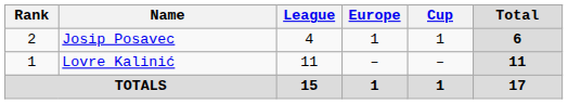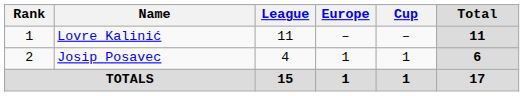rows swapped: Lovre Kalinić <-> Josip Posavec
